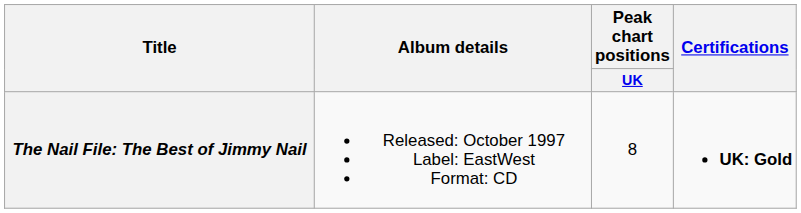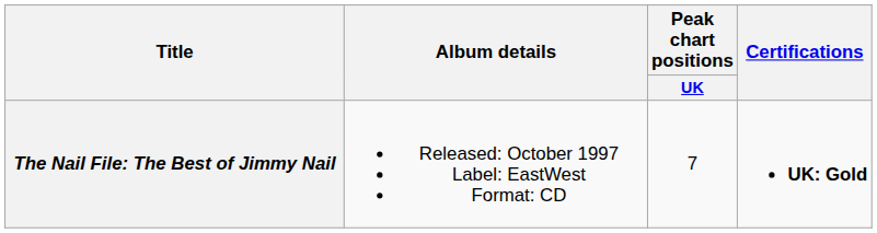The Nail File: The Best of Jimmy Nail | Peak chart positions / UK: 8 -> 7
